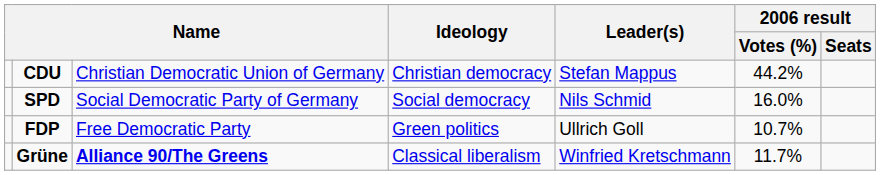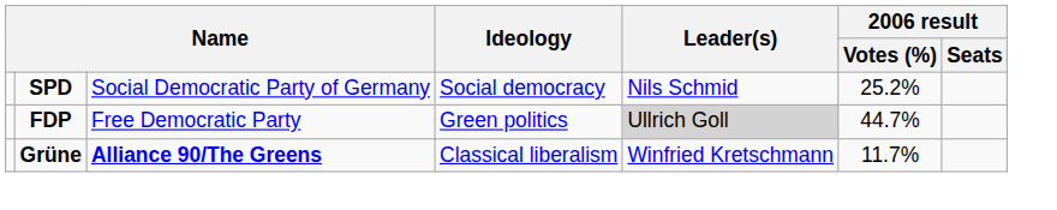- row: CDU | Christian Democratic Union of Germany | Christian democracy | Stefan Mappus | 44.2%
SPD | 2006 result / Votes (%): 16.0% -> 25.2%
FDP | Leader(s): no background -> lightgrey background
FDP | 2006 result / Votes (%): 10.7% -> 44.7%
